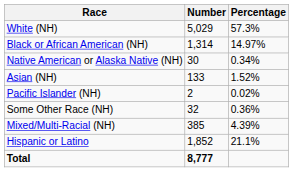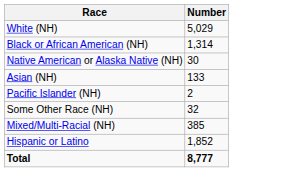- column: Percentage | 57.3% | 14.97% | 0.34% | 1.52% | 0.02% | 0.36% | 4.39% | 21.1%
